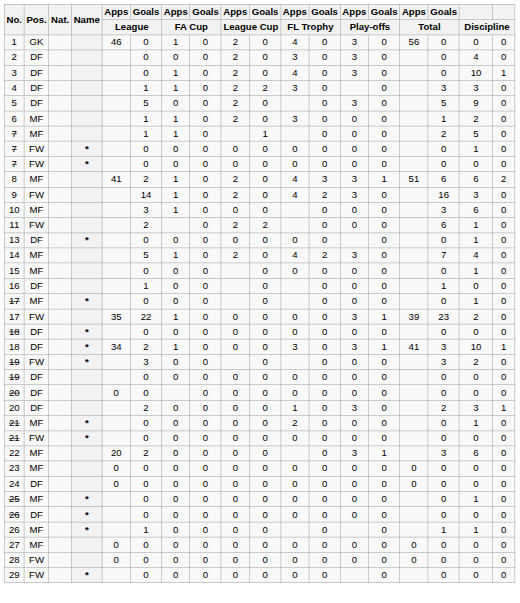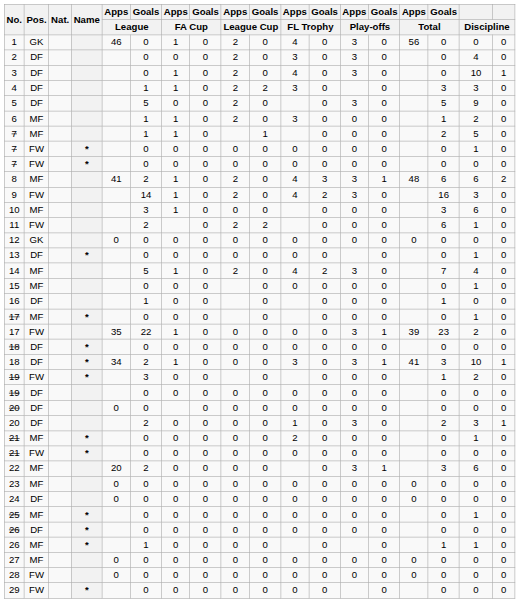8 | Apps / Total: 51 -> 48
+ row: 12 | GK | 0 | 0 | 0 | 0 | 0 | 0 | 0 | 0 | 0 | 0 | 0 | 0 | 0 | 0
19 / FW | Goals / Total: 3 -> 1
